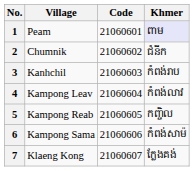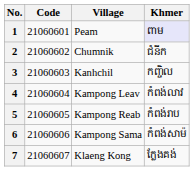columns swapped: Code <-> Village
3 | Khmer: កំពង់រាប -> កញ្ចិល
5 | Khmer: កញ្ចិល -> កំពង់រាប
